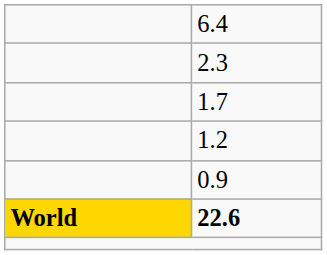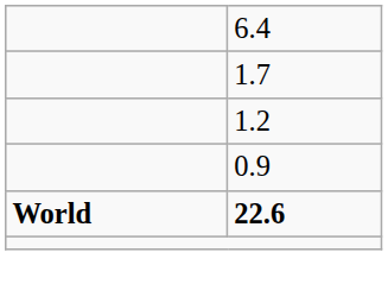- row: 2.3
22.6 | column 1: gold background -> no background
